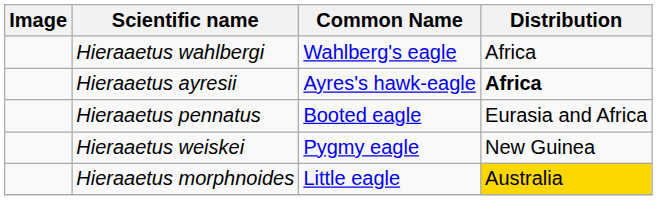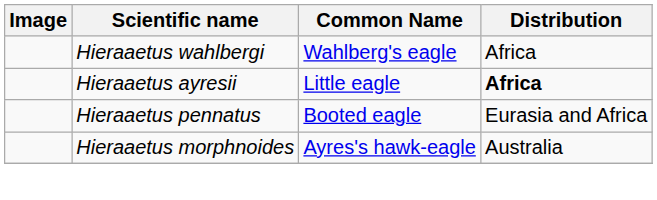Hieraaetus ayresii | Common Name: Ayres's hawk-eagle -> Little eagle
- row: Hieraaetus weiskei | Pygmy eagle | New Guinea
Hieraaetus morphnoides | Common Name: Little eagle -> Ayres's hawk-eagle
Hieraaetus morphnoides | Distribution: gold background -> no background
